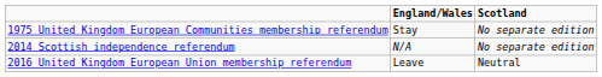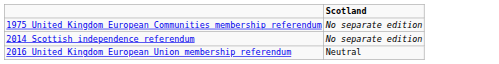- column: England/Wales | Stay | N/A | Leave
